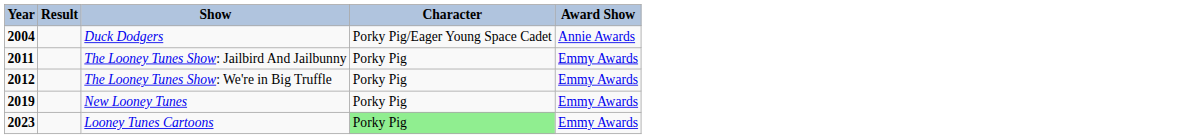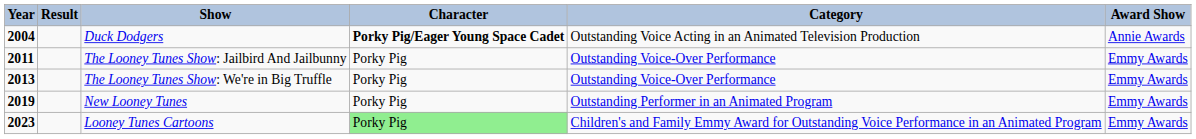+ column: Category | Outstanding Voice Acting in an Animated Television Production | Outstanding Voice-Over Performance | Outstanding Voice-Over Performance | Outstanding Performer in an Animated Program | Children's and Family Emmy Award for Outstanding Voice Performance in an Animated Program
Duck Dodgers | Character: normal -> bold
The Looney Tunes Show: We're in Big Truffle | Year: 2012 -> 2013
